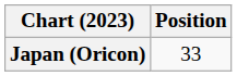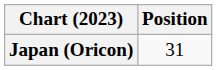Japan (Oricon) | Position: 33 -> 31
